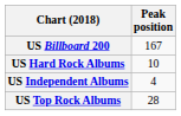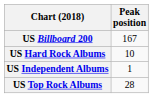US Independent Albums | Peak position: 4 -> 1
